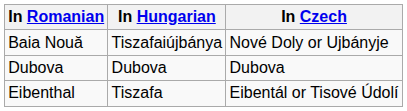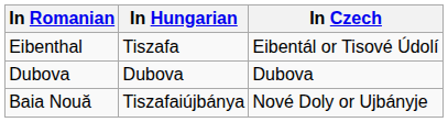rows swapped: Baia Nouă <-> Eibenthal
